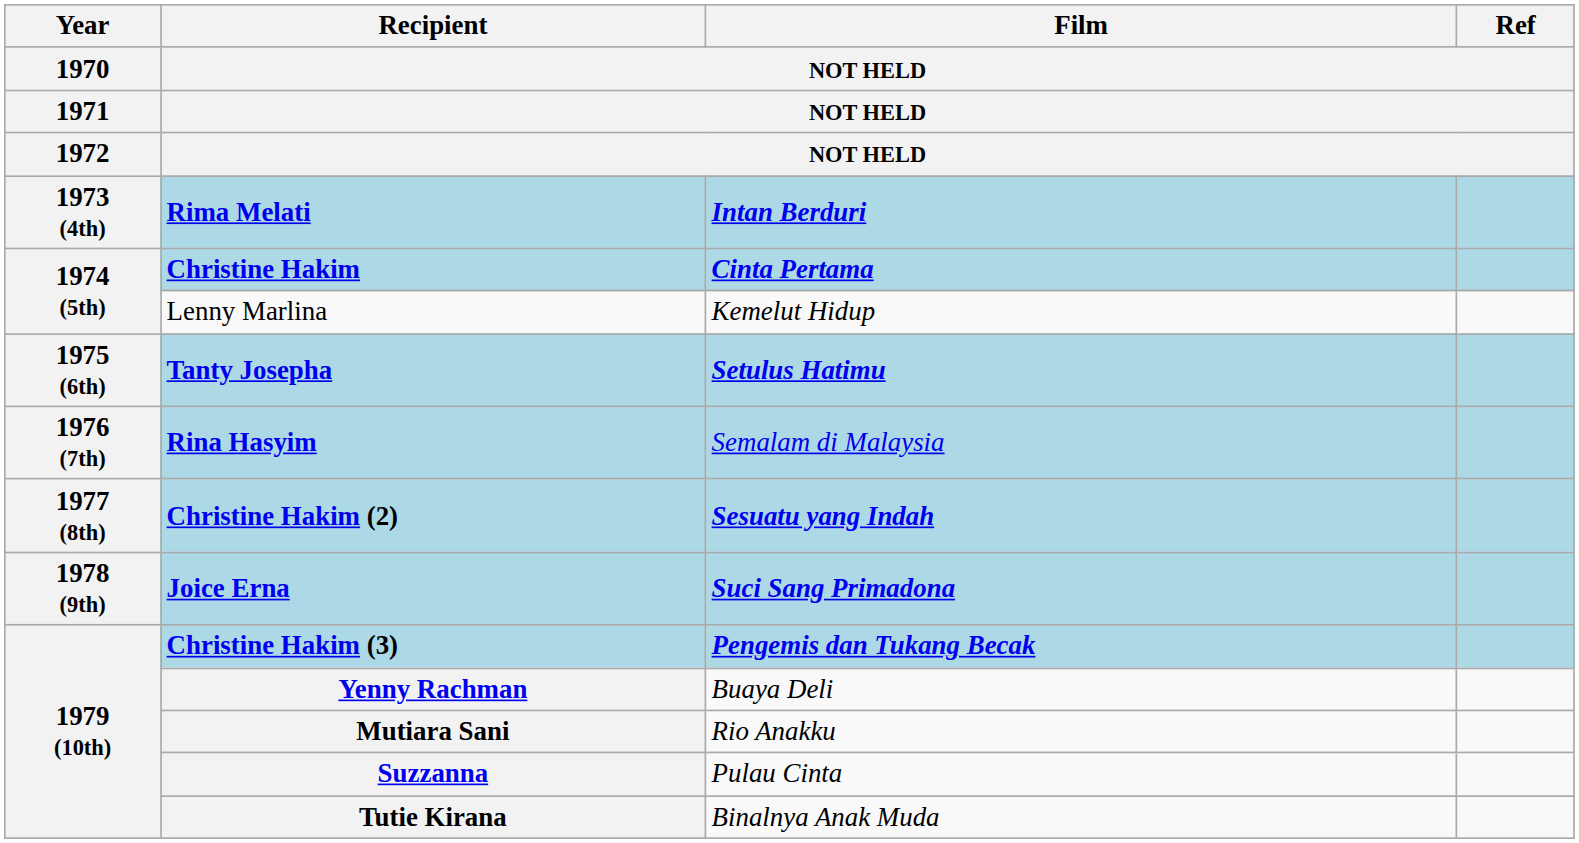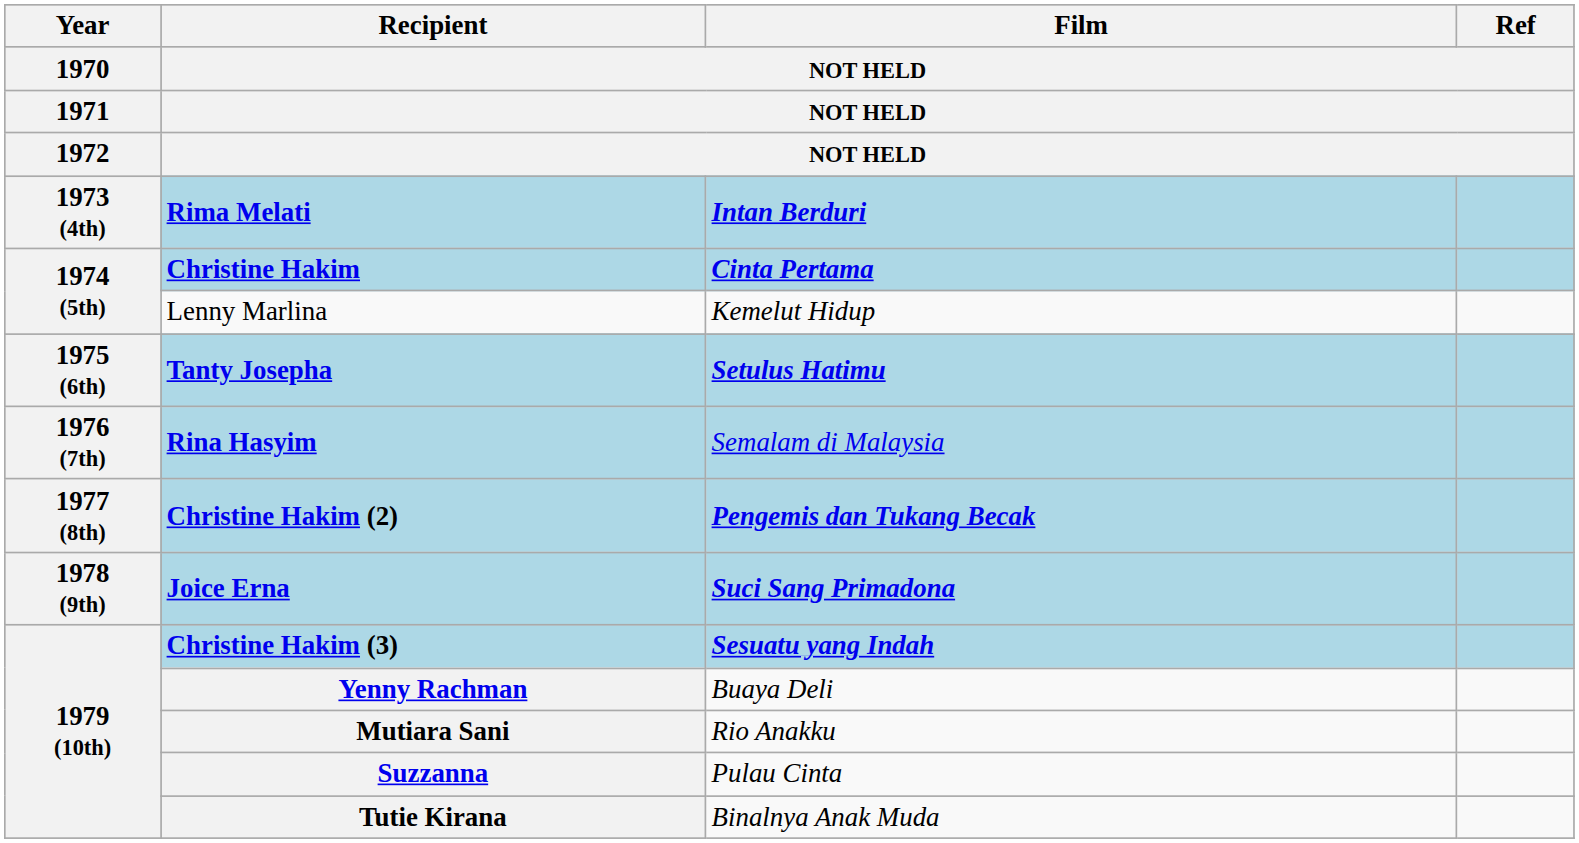Christine Hakim (2) | Film / NOT HELD: Sesuatu yang Indah -> Pengemis dan Tukang Becak
Christine Hakim (3) | Film / NOT HELD: Pengemis dan Tukang Becak -> Sesuatu yang Indah
